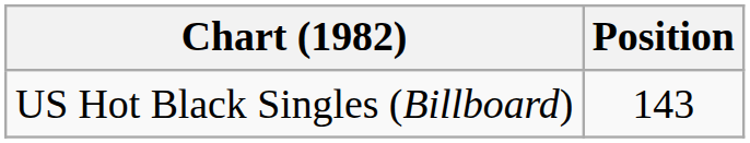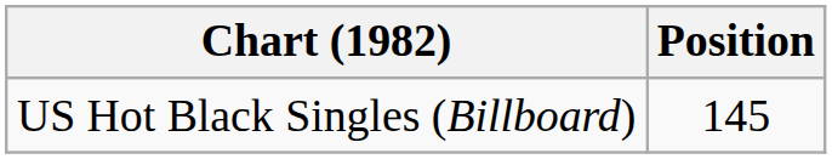US Hot Black Singles (Billboard) | Position: 143 -> 145
